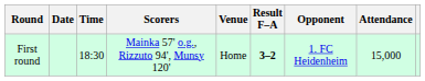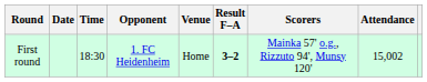columns swapped: Opponent <-> Scorers
First round | Attendance: 15,000 -> 15,002
